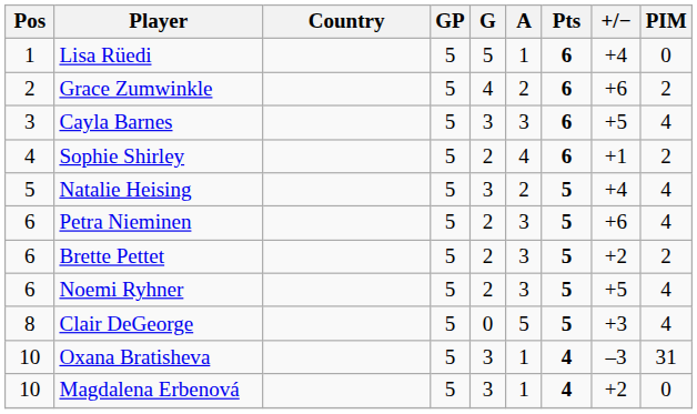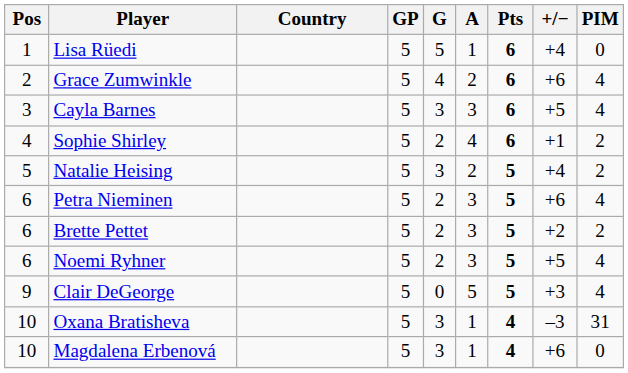Grace Zumwinkle | PIM: 2 -> 4
Natalie Heising | PIM: 4 -> 2
Clair DeGeorge | Pos: 8 -> 9
Magdalena Erbenová | +/−: +2 -> +6
